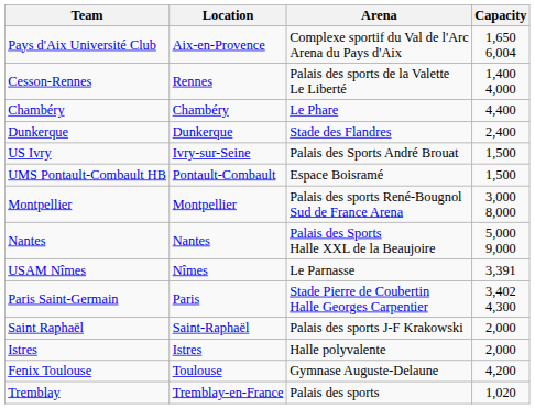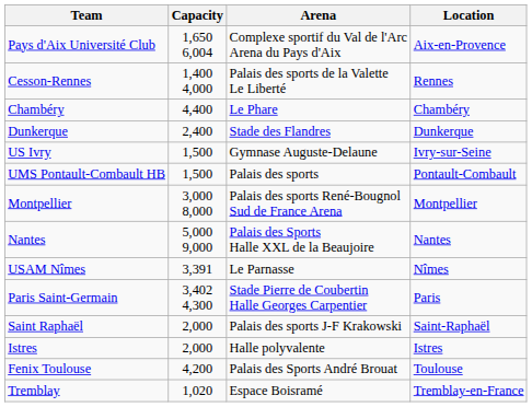columns swapped: Location <-> Capacity
US Ivry | Arena: Palais des Sports André Brouat -> Gymnase Auguste-Delaune
UMS Pontault-Combault HB | Arena: Espace Boisramé -> Palais des sports
Fenix Toulouse | Arena: Gymnase Auguste-Delaune -> Palais des Sports André Brouat
Tremblay | Arena: Palais des sports -> Espace Boisramé
